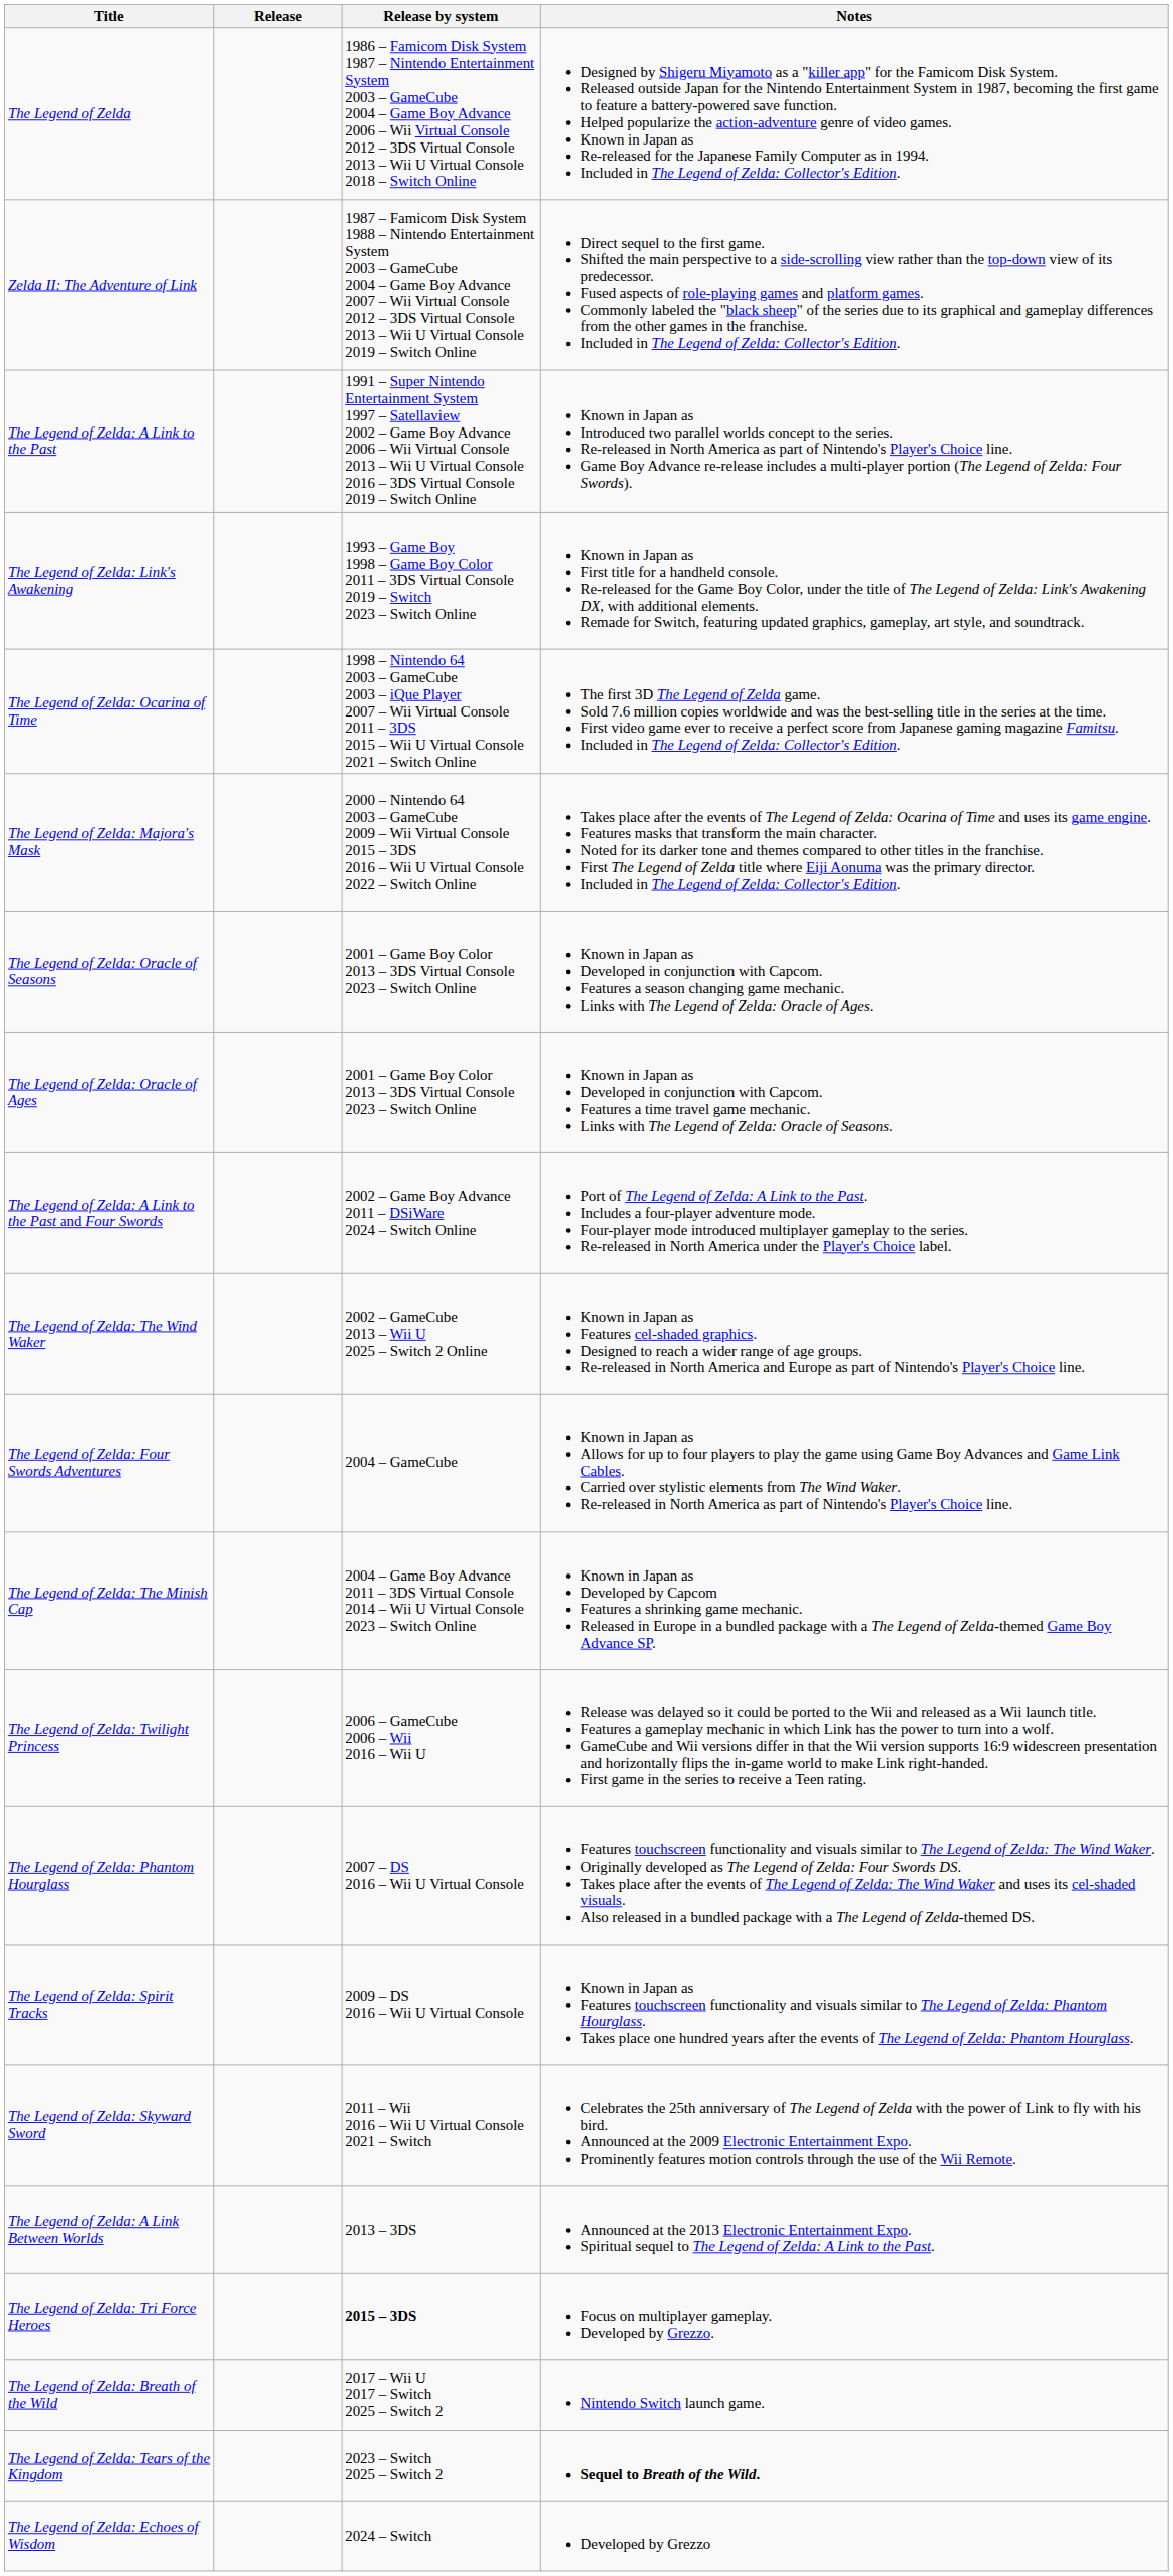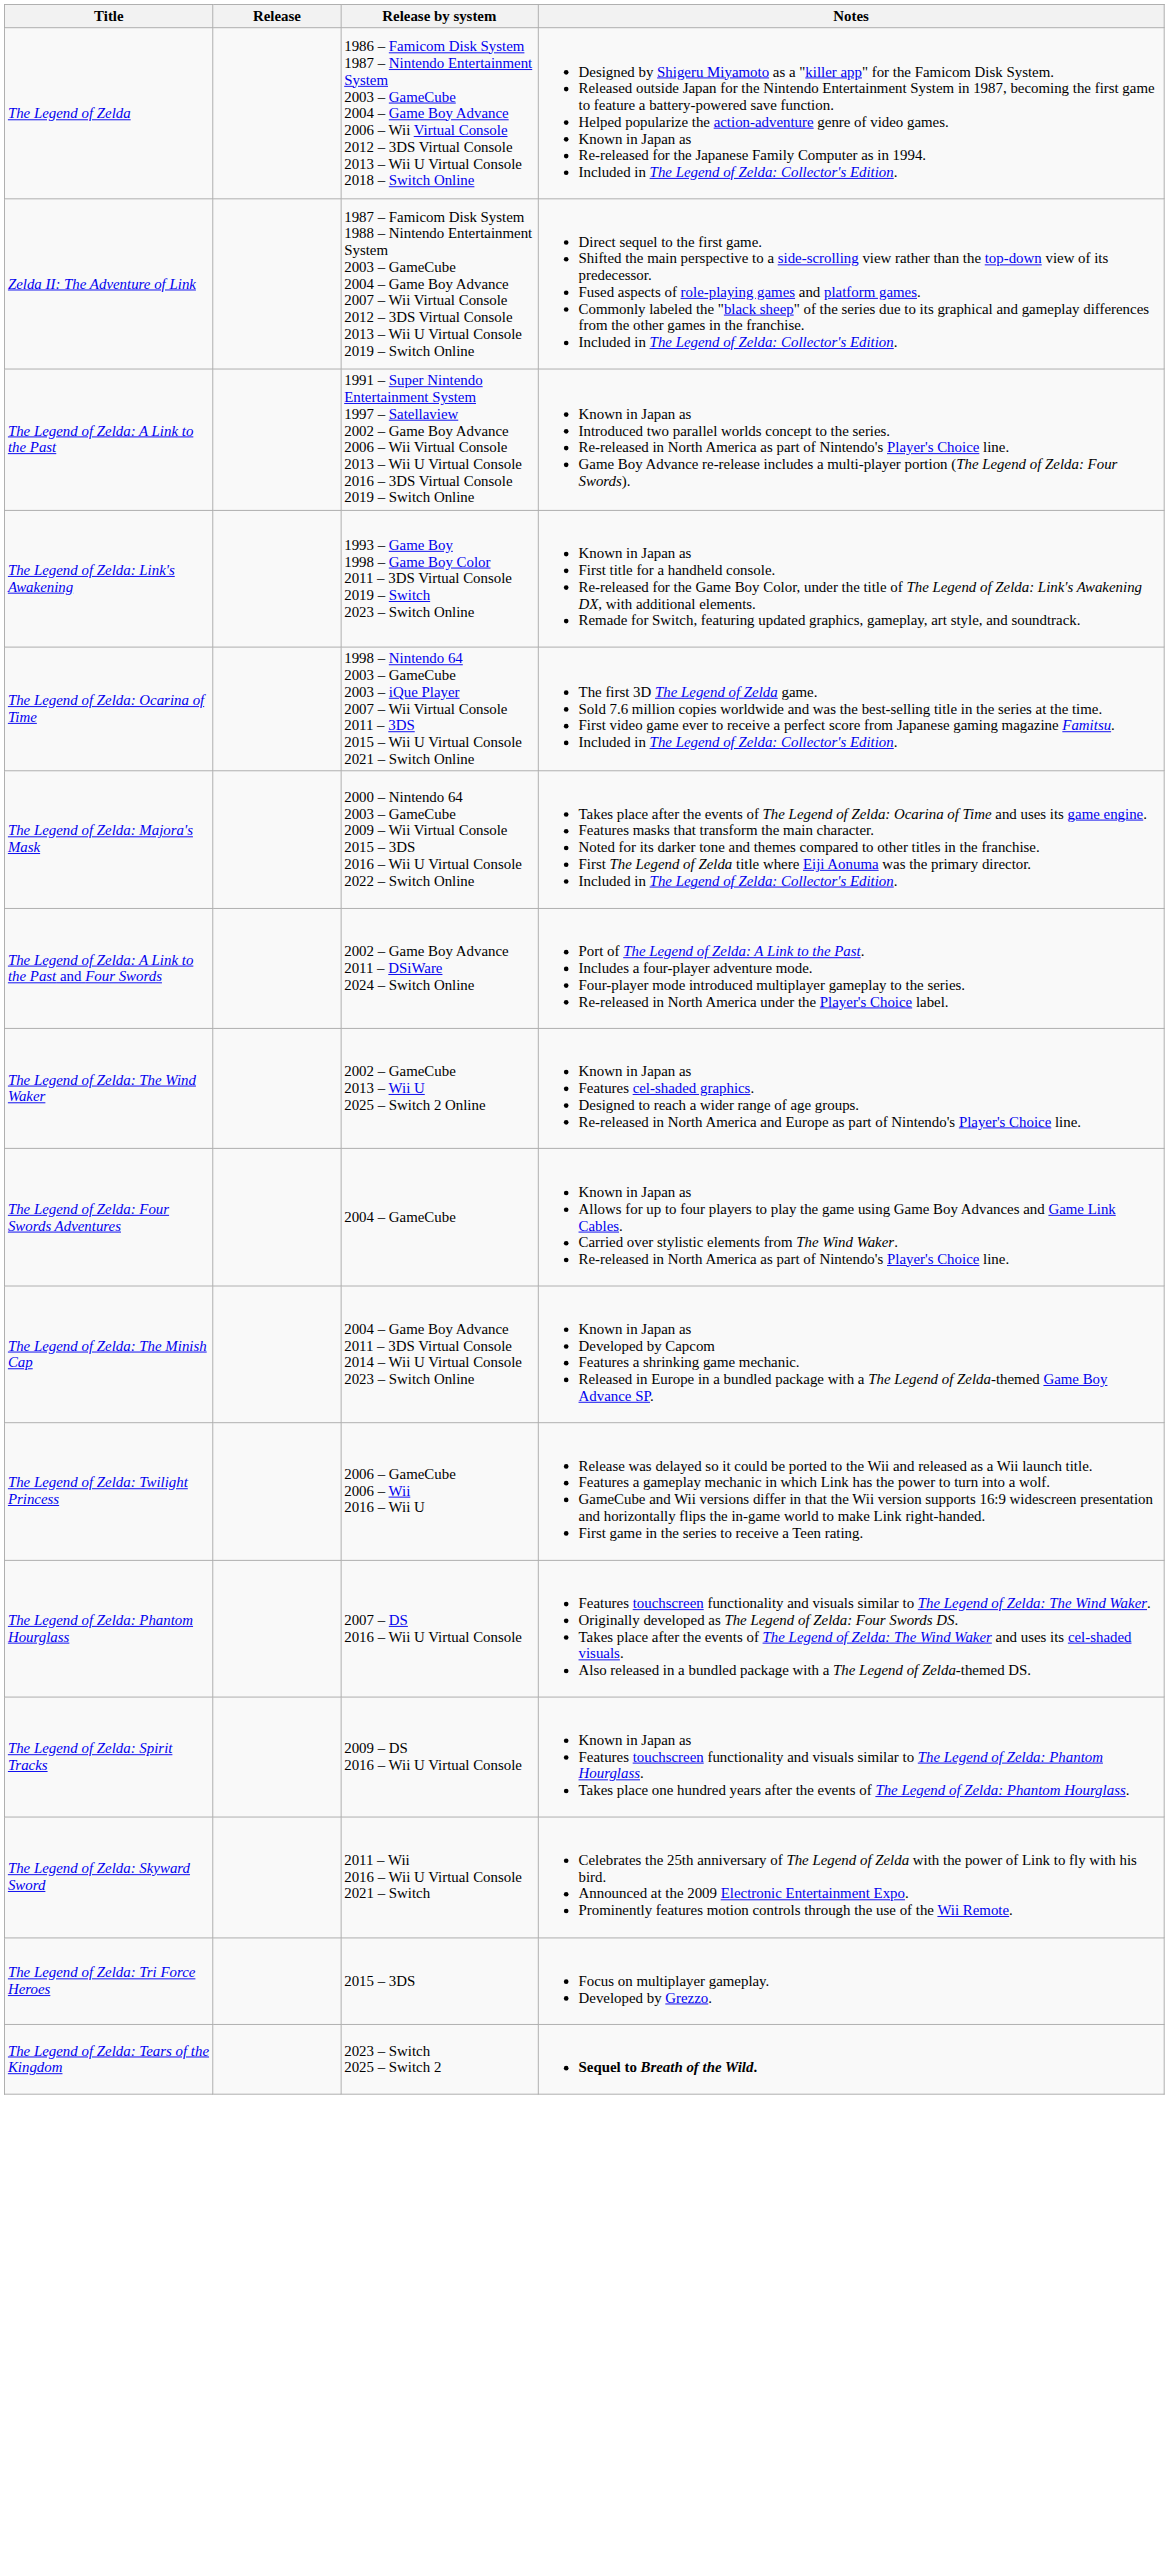- row: The Legend of Zelda: Oracle of Seasons | 2001 – Game Boy Color 2013 – 3DS Virtual Console 2023 – Switch Online | Known in Japan as Developed in conjunction with Capcom. Features a season changing game mechanic. Links with The Legend of Zelda: Oracle of Ages.
- row: The Legend of Zelda: Oracle of Ages | 2001 – Game Boy Color 2013 – 3DS Virtual Console 2023 – Switch Online | Known in Japan as Developed in conjunction with Capcom. Features a time travel game mechanic. Links with The Legend of Zelda: Oracle of Seasons.
- row: The Legend of Zelda: A Link Between Worlds | 2013 – 3DS | Announced at the 2013 Electronic Entertainment Expo. Spiritual sequel to The Legend of Zelda: A Link to the Past.
The Legend of Zelda: Tri Force Heroes | Release by system: bold -> normal
- row: The Legend of Zelda: Breath of the Wild | 2017 – Wii U 2017 – Switch 2025 – Switch 2 | Nintendo Switch launch game.
- row: The Legend of Zelda: Echoes of Wisdom | 2024 – Switch | Developed by Grezzo
